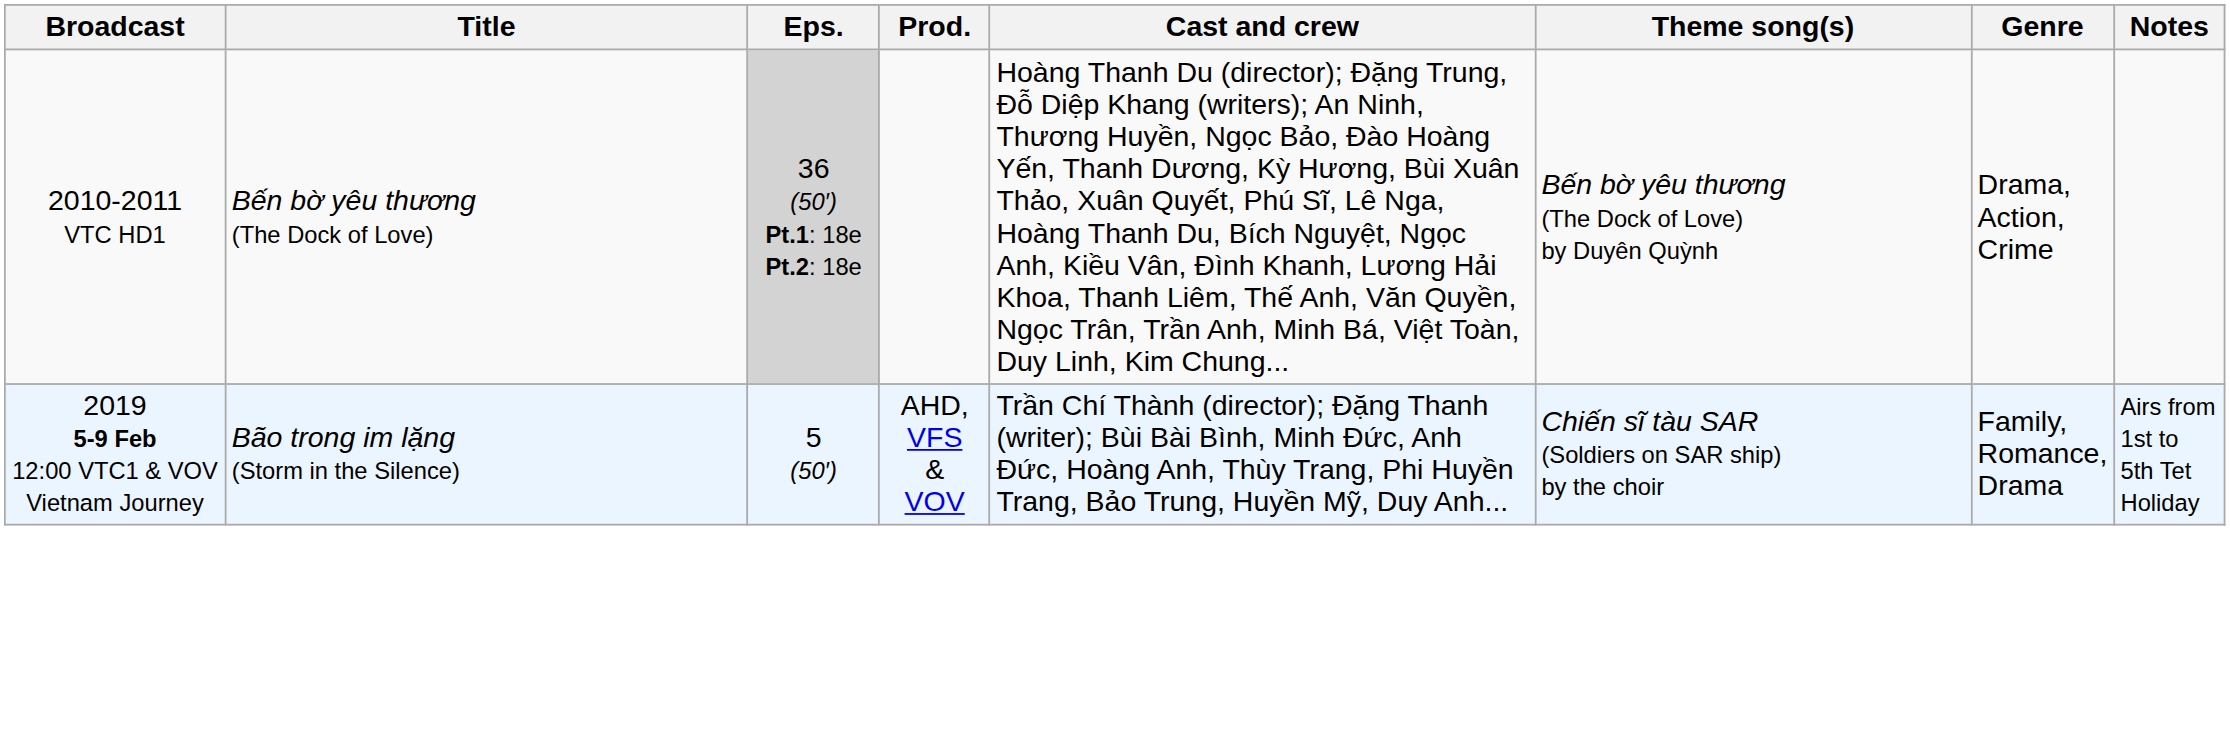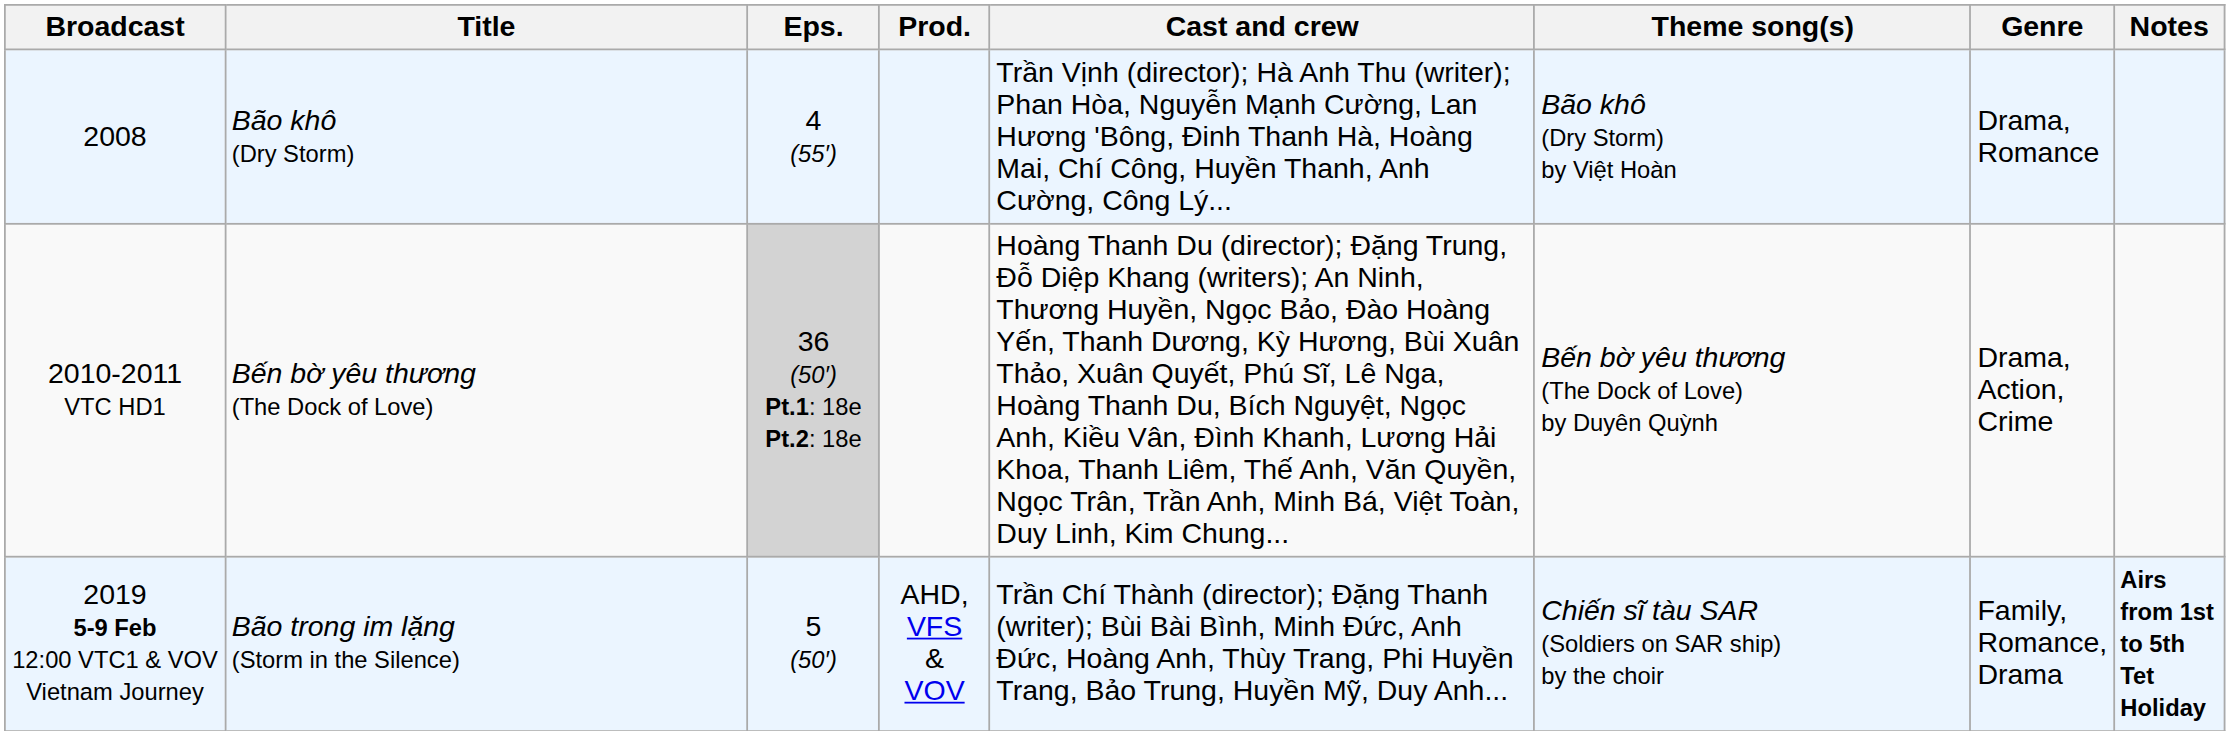+ row: 2008 | Bão khô (Dry Storm) | 4 (55′) | Trần Vịnh (director); Hà Anh Thu (writer); Phan Hòa, Nguyễn Mạnh Cường, Lan Hương 'Bông, Đinh Thanh Hà, Hoàng Mai, Chí Công, Huyền Thanh, Anh Cường, Công Lý... | Bão khô (Dry Storm) by Việt Hoàn | Drama, Romance
2019 5-9 Feb 12:00 VTC1 & VOV Vietnam Journey | Notes: normal -> bold
